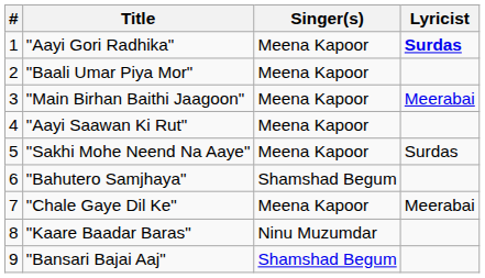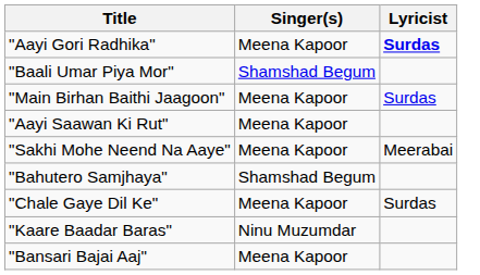- column: # | 1 | 2 | 3 | 4 | 5 | 6 | 7 | 8 | 9
"Baali Umar Piya Mor" | Singer(s): Meena Kapoor -> Shamshad Begum
"Main Birhan Baithi Jaagoon" | Lyricist: Meerabai -> Surdas
"Sakhi Mohe Neend Na Aaye" | Lyricist: Surdas -> Meerabai
"Chale Gaye Dil Ke" | Lyricist: Meerabai -> Surdas
"Bansari Bajai Aaj" | Singer(s): Shamshad Begum -> Meena Kapoor
